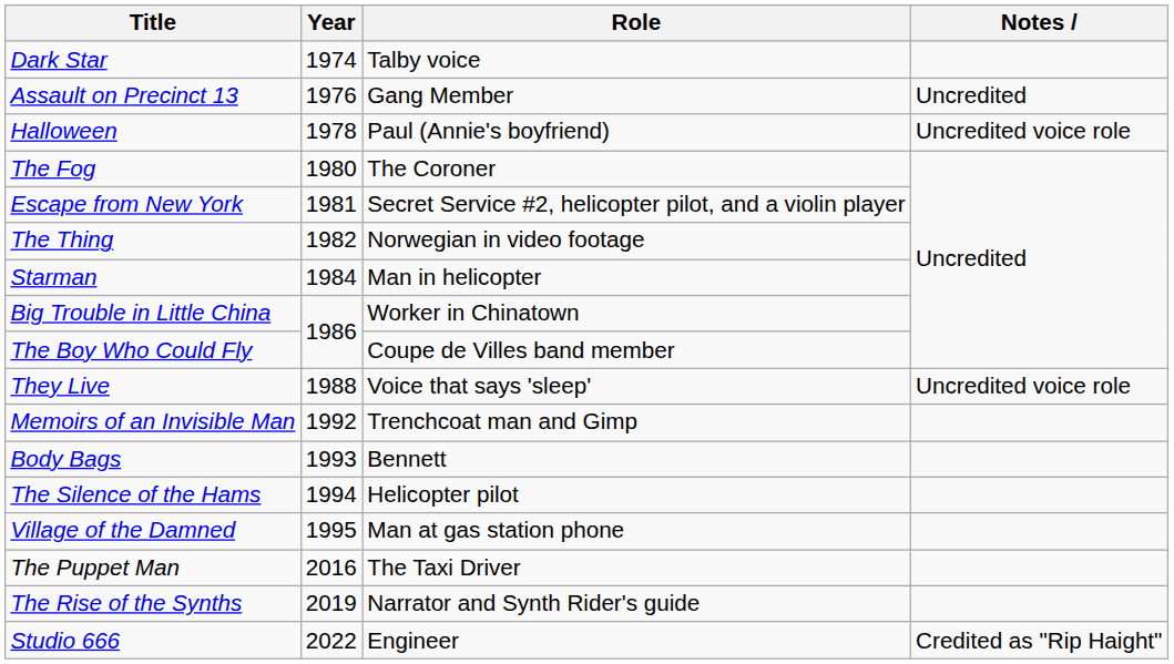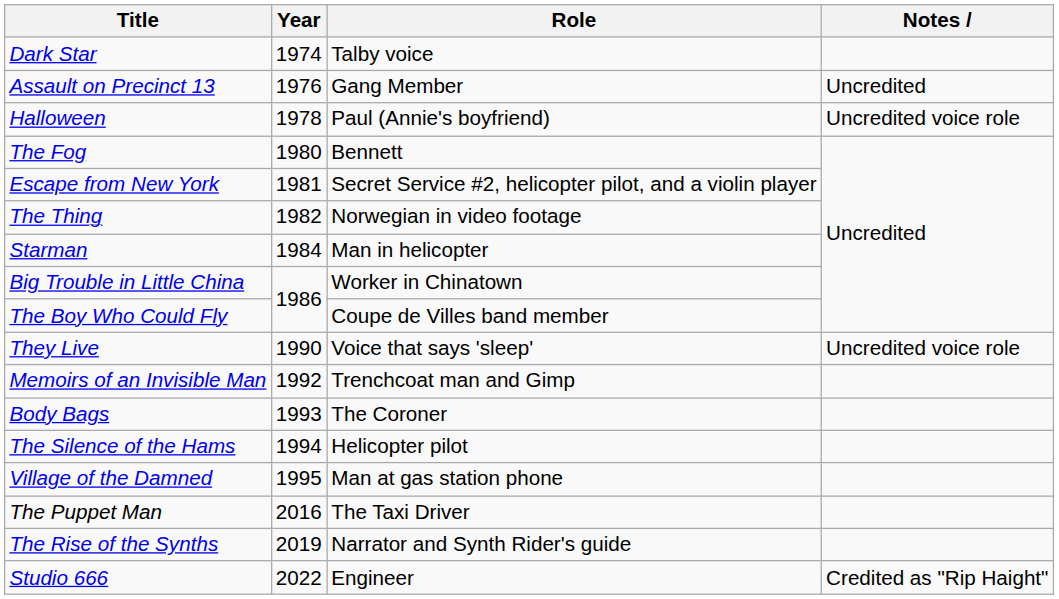The Fog | Role: The Coroner -> Bennett
They Live | Year: 1988 -> 1990
Body Bags | Role: Bennett -> The Coroner
